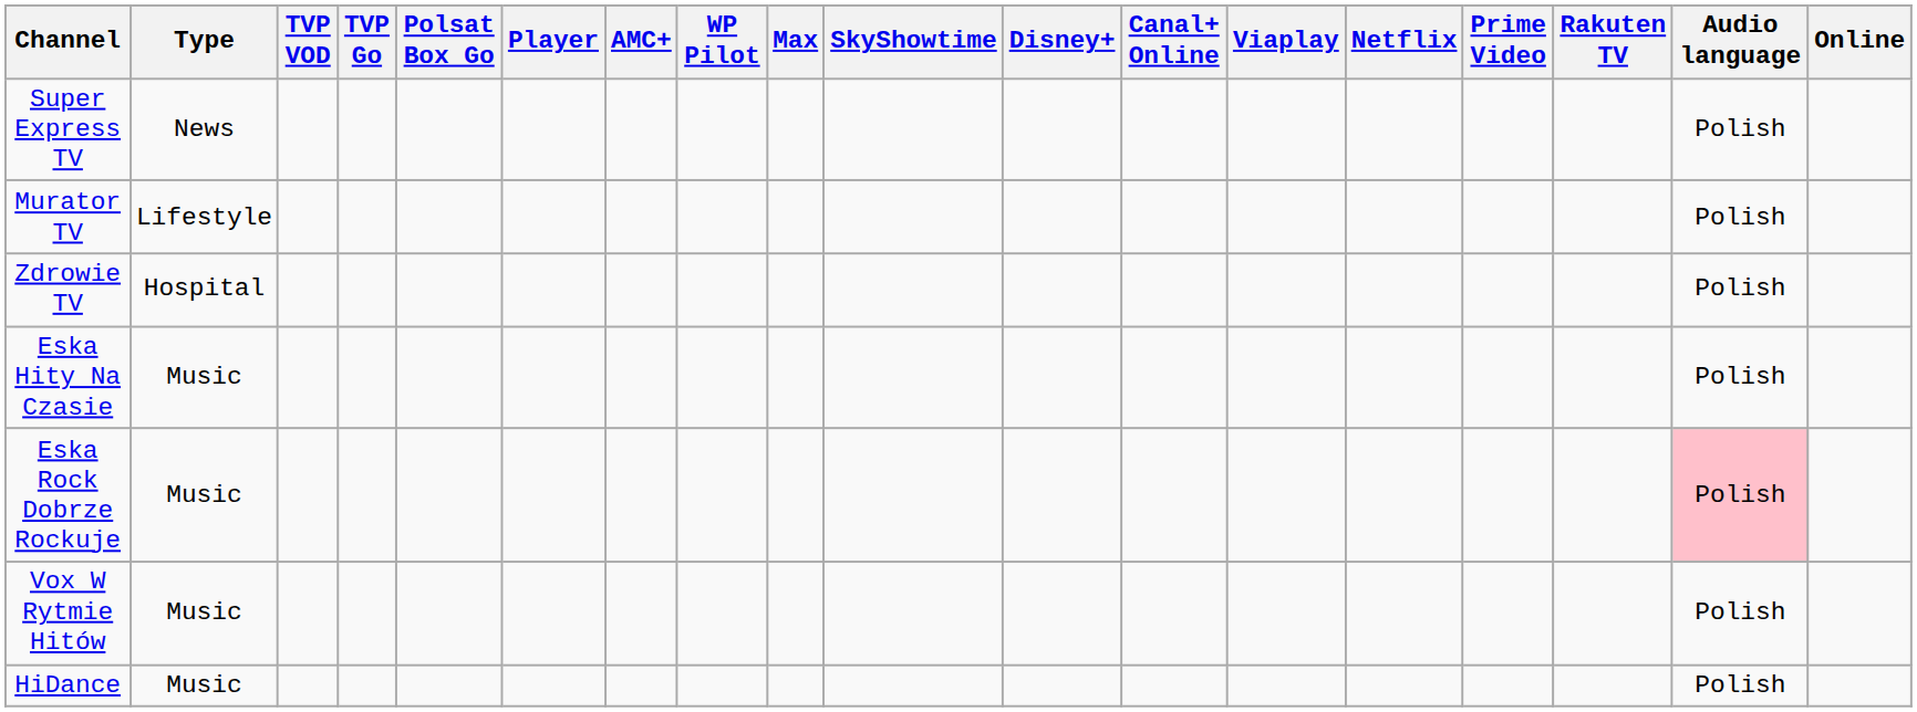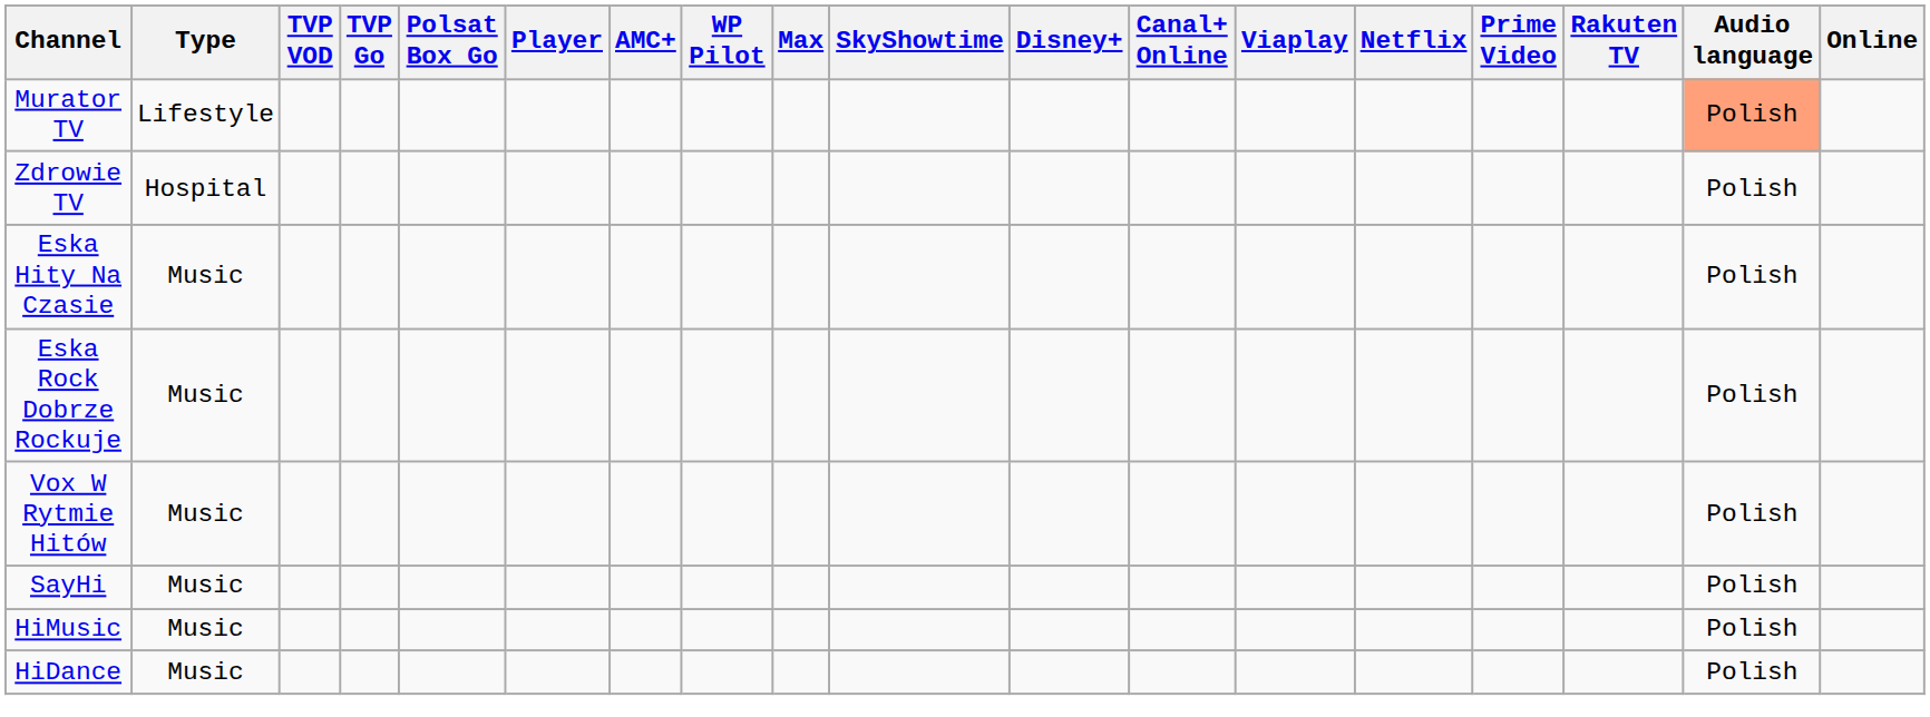- row: Super Express TV | News | Polish
Murator TV | Audio language: no background -> lightsalmon background
Eska Rock Dobrze Rockuje | Audio language: pink background -> no background
+ row: SayHi | Music | Polish
+ row: HiMusic | Music | Polish
